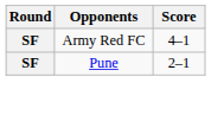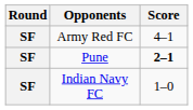Pune | Score: normal -> bold
+ row: SF | Indian Navy FC | 1–0
